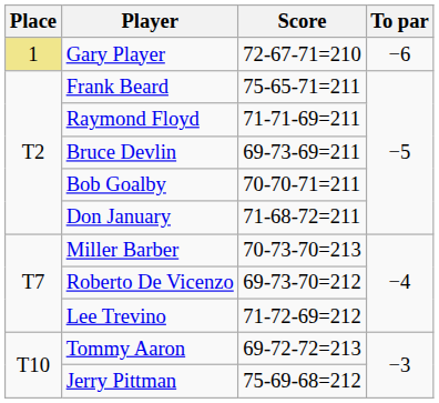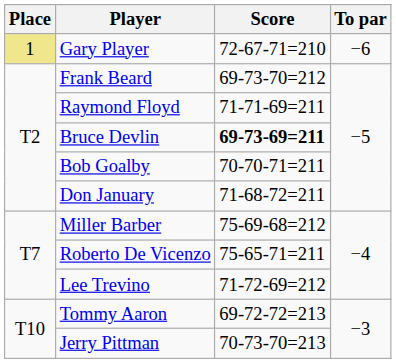Frank Beard | Score: 75-65-71=211 -> 69-73-70=212
Bruce Devlin | Score: normal -> bold
Miller Barber | Score: 70-73-70=213 -> 75-69-68=212
Roberto De Vicenzo | Score: 69-73-70=212 -> 75-65-71=211
Jerry Pittman | Score: 75-69-68=212 -> 70-73-70=213
